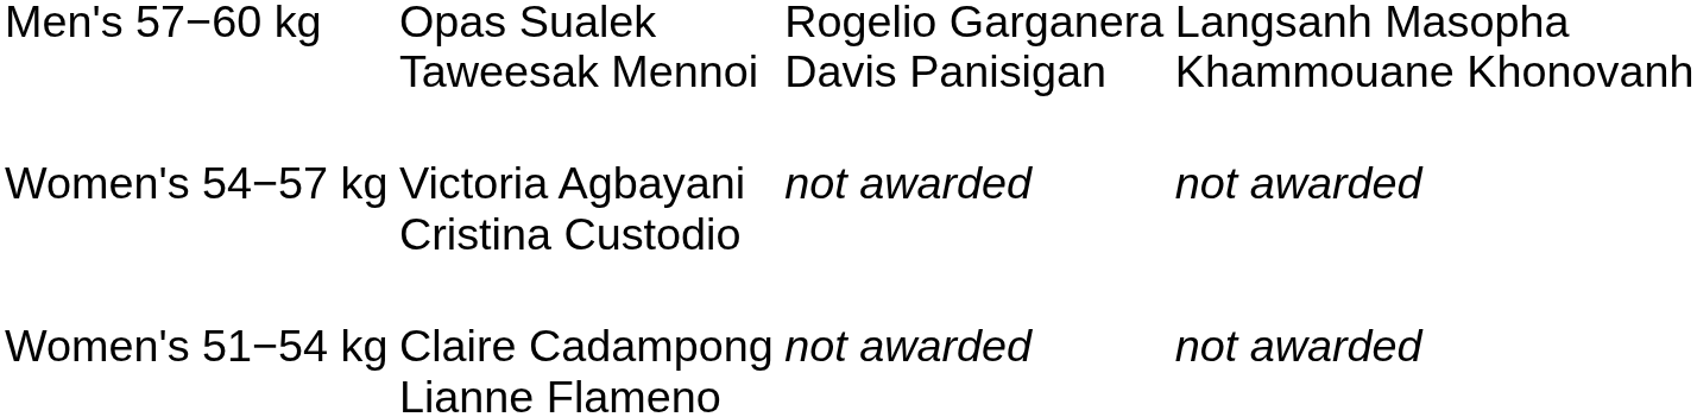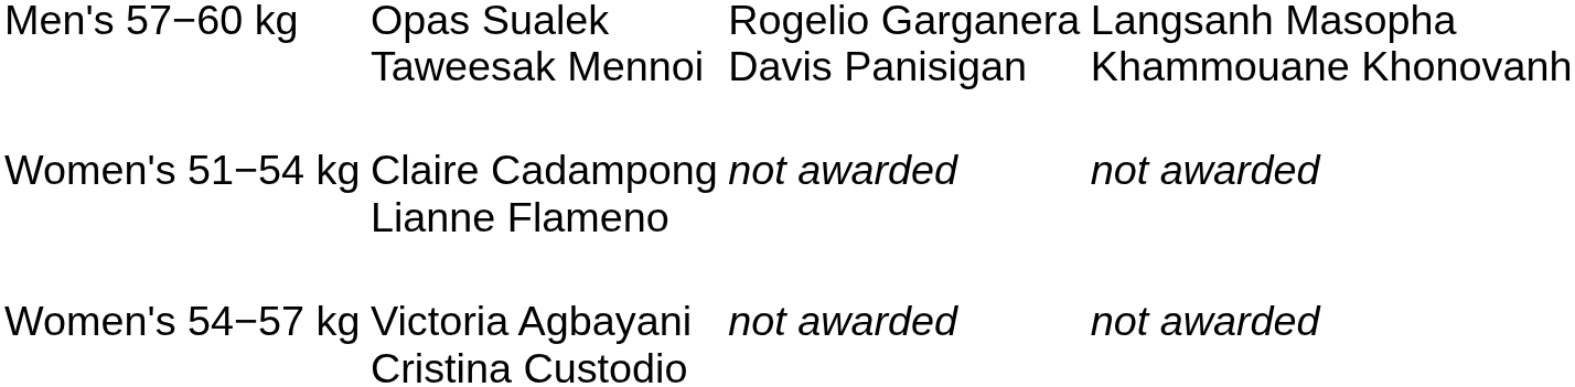rows swapped: Women's 51−54 kg <-> Women's 54−57 kg
